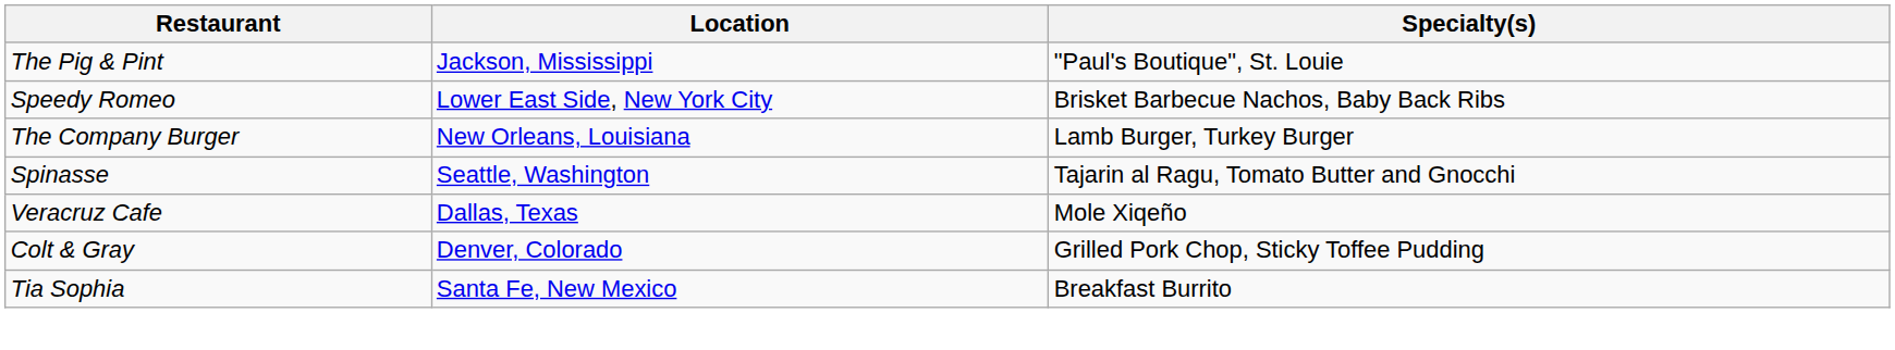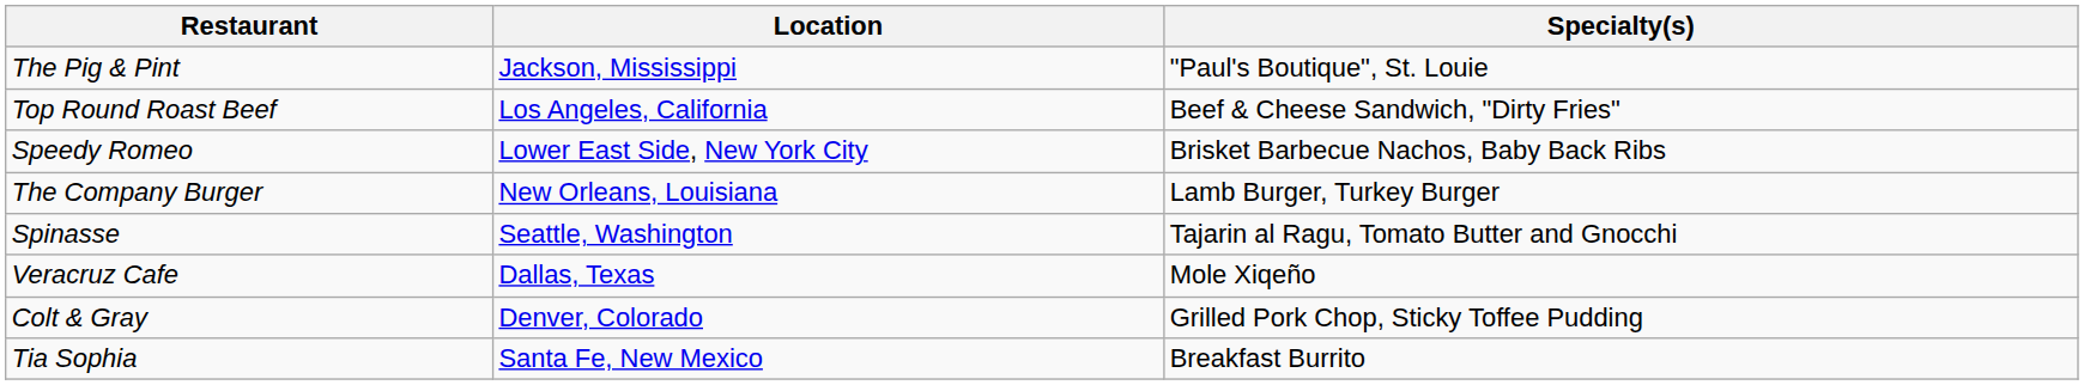+ row: Top Round Roast Beef | Los Angeles, California | Beef & Cheese Sandwich, "Dirty Fries"
